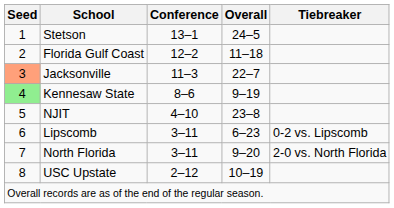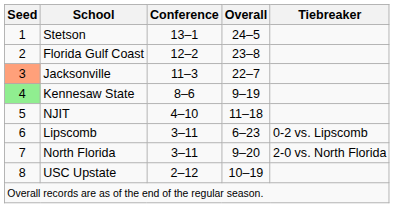Florida Gulf Coast | Overall: 11–18 -> 23–8
NJIT | Overall: 23–8 -> 11–18
